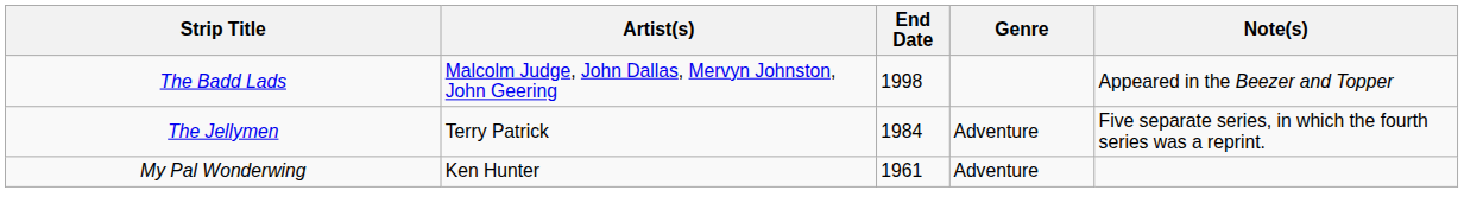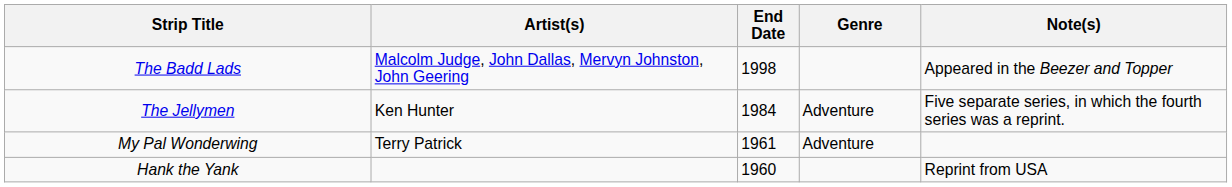The Jellymen | Artist(s): Terry Patrick -> Ken Hunter
My Pal Wonderwing | Artist(s): Ken Hunter -> Terry Patrick
+ row: Hank the Yank | 1960 | Reprint from USA
